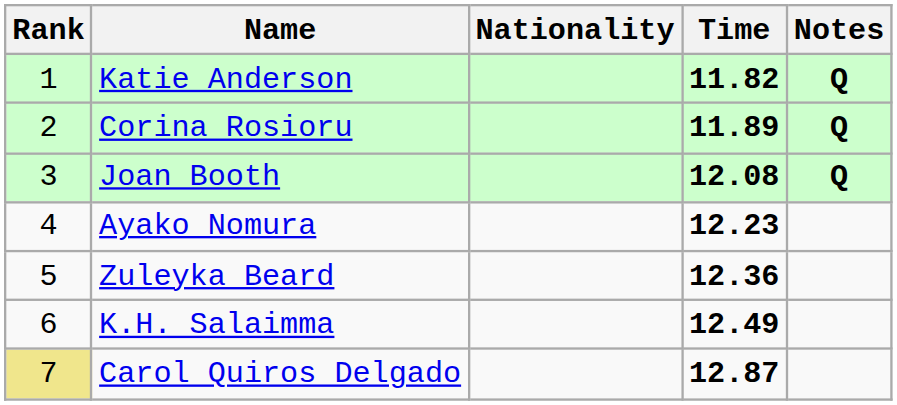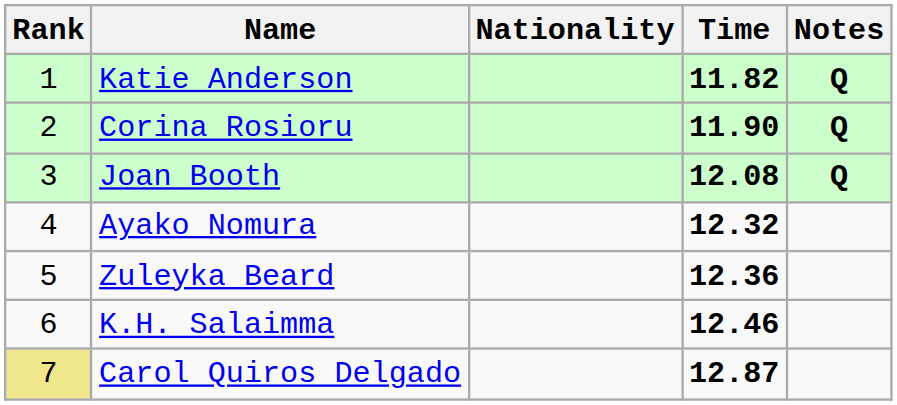Corina Rosioru | Time: 11.89 -> 11.90
Ayako Nomura | Time: 12.23 -> 12.32
K.H. Salaimma | Time: 12.49 -> 12.46
